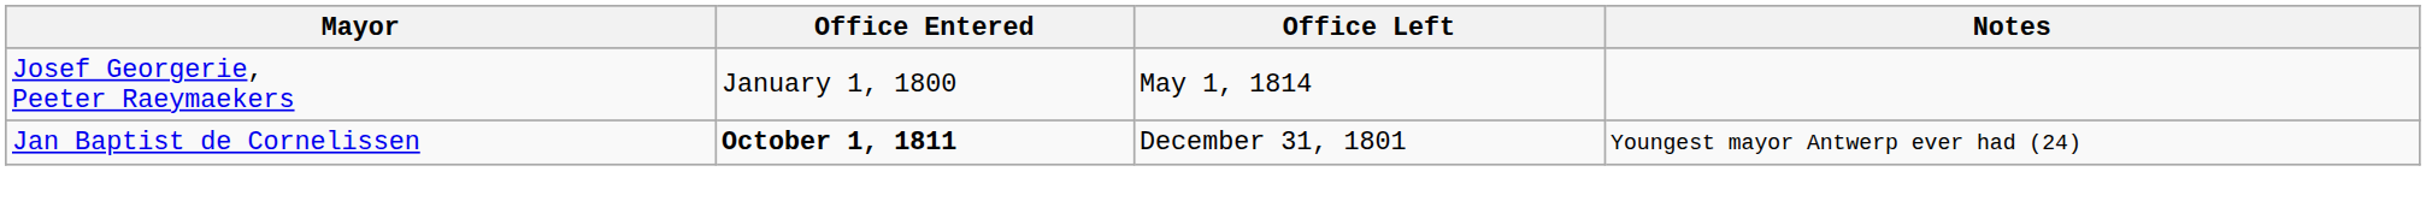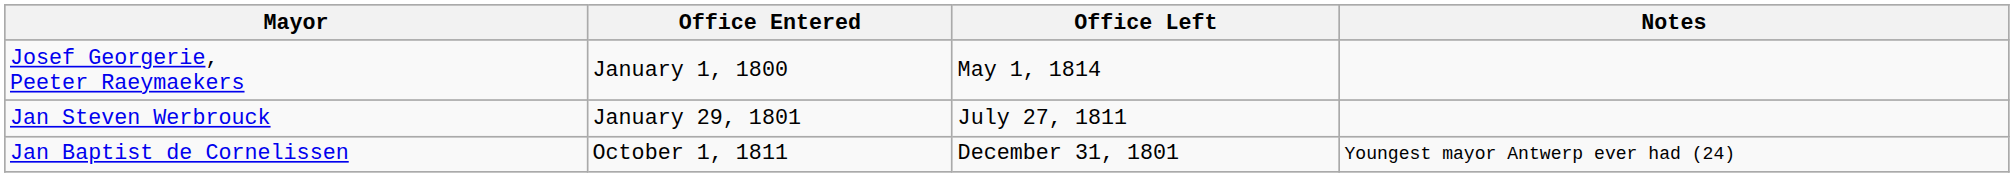+ row: Jan Steven Werbrouck | January 29, 1801 | July 27, 1811
Jan Baptist de Cornelissen | Office Entered: bold -> normal
